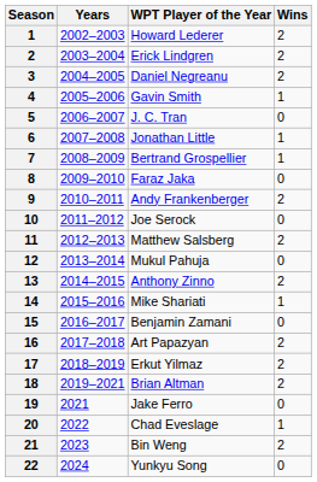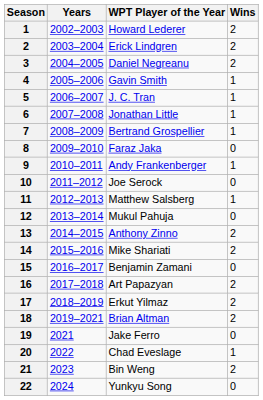J. C. Tran | Wins: 0 -> 1
Andy Frankenberger | Wins: 2 -> 1
Matthew Salsberg | Wins: 2 -> 1
Mike Shariati | Wins: 1 -> 2
